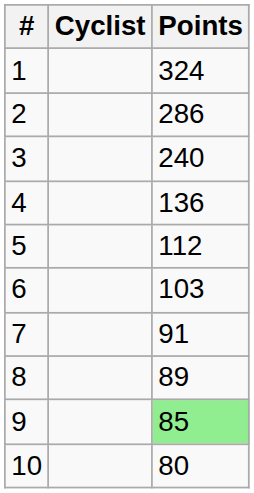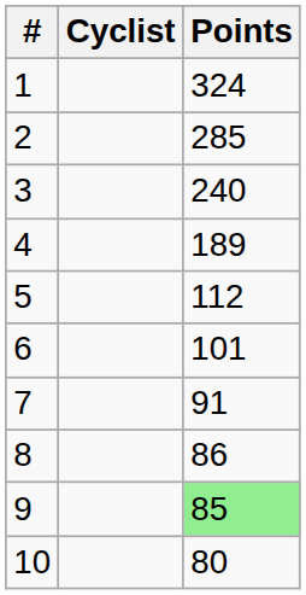2 | Points: 286 -> 285
4 | Points: 136 -> 189
6 | Points: 103 -> 101
8 | Points: 89 -> 86
